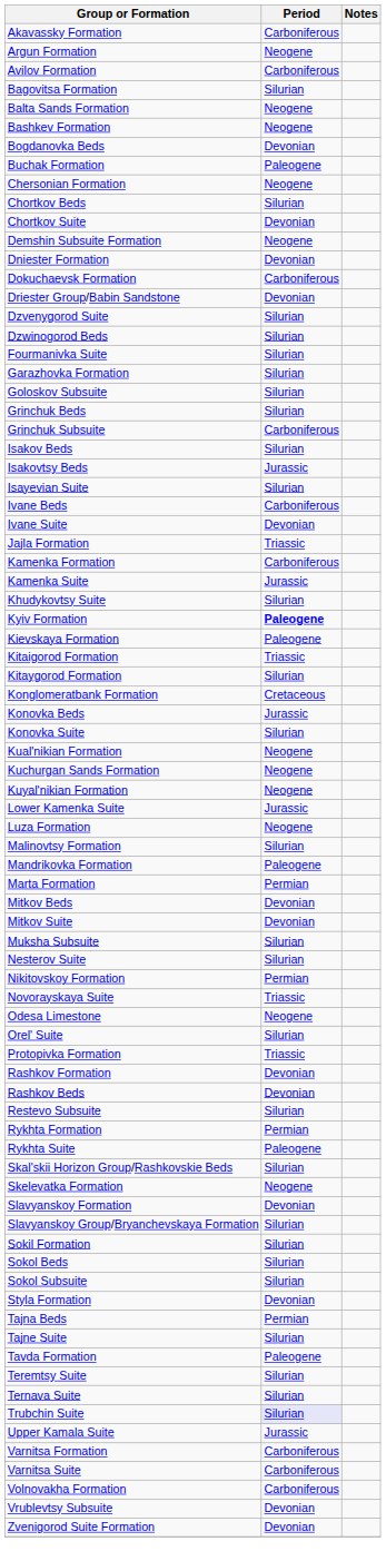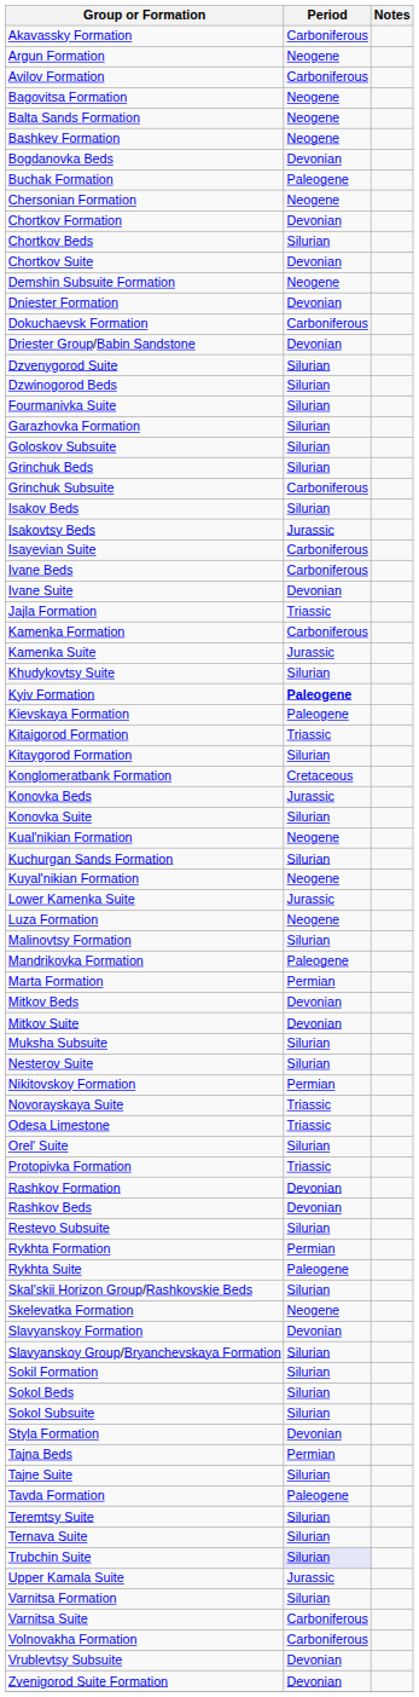Bagovitsa Formation | Period: Silurian -> Neogene
+ row: Chortkov Formation | Devonian
Isayevian Suite | Period: Silurian -> Carboniferous
Kuchurgan Sands Formation | Period: Neogene -> Silurian
Odesa Limestone | Period: Neogene -> Triassic
Varnitsa Formation | Period: Carboniferous -> Silurian
